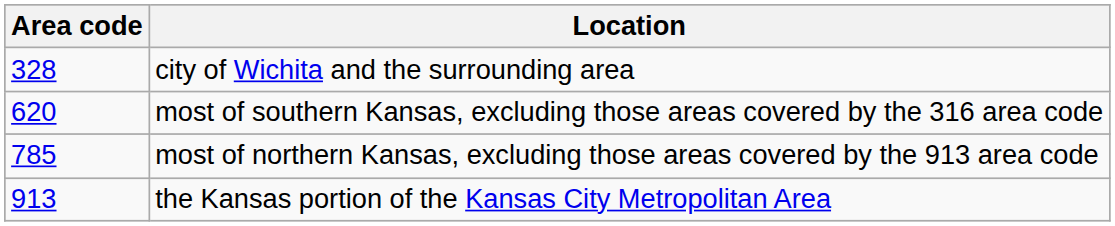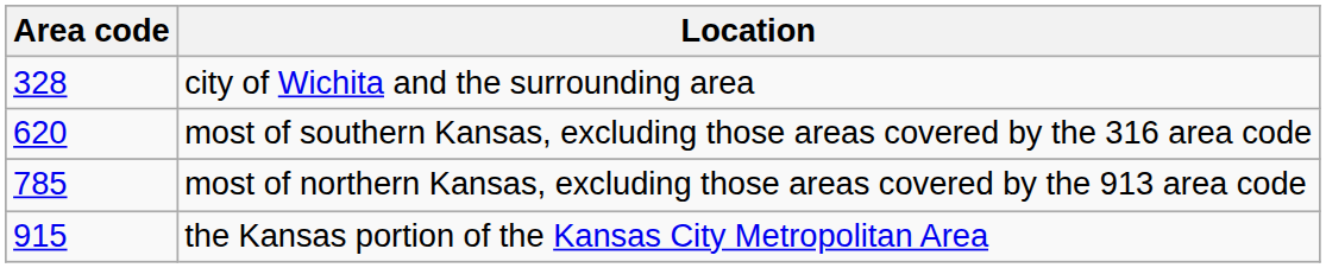the Kansas portion of the Kansas City Metropolitan Area | Area code: 913 -> 915
